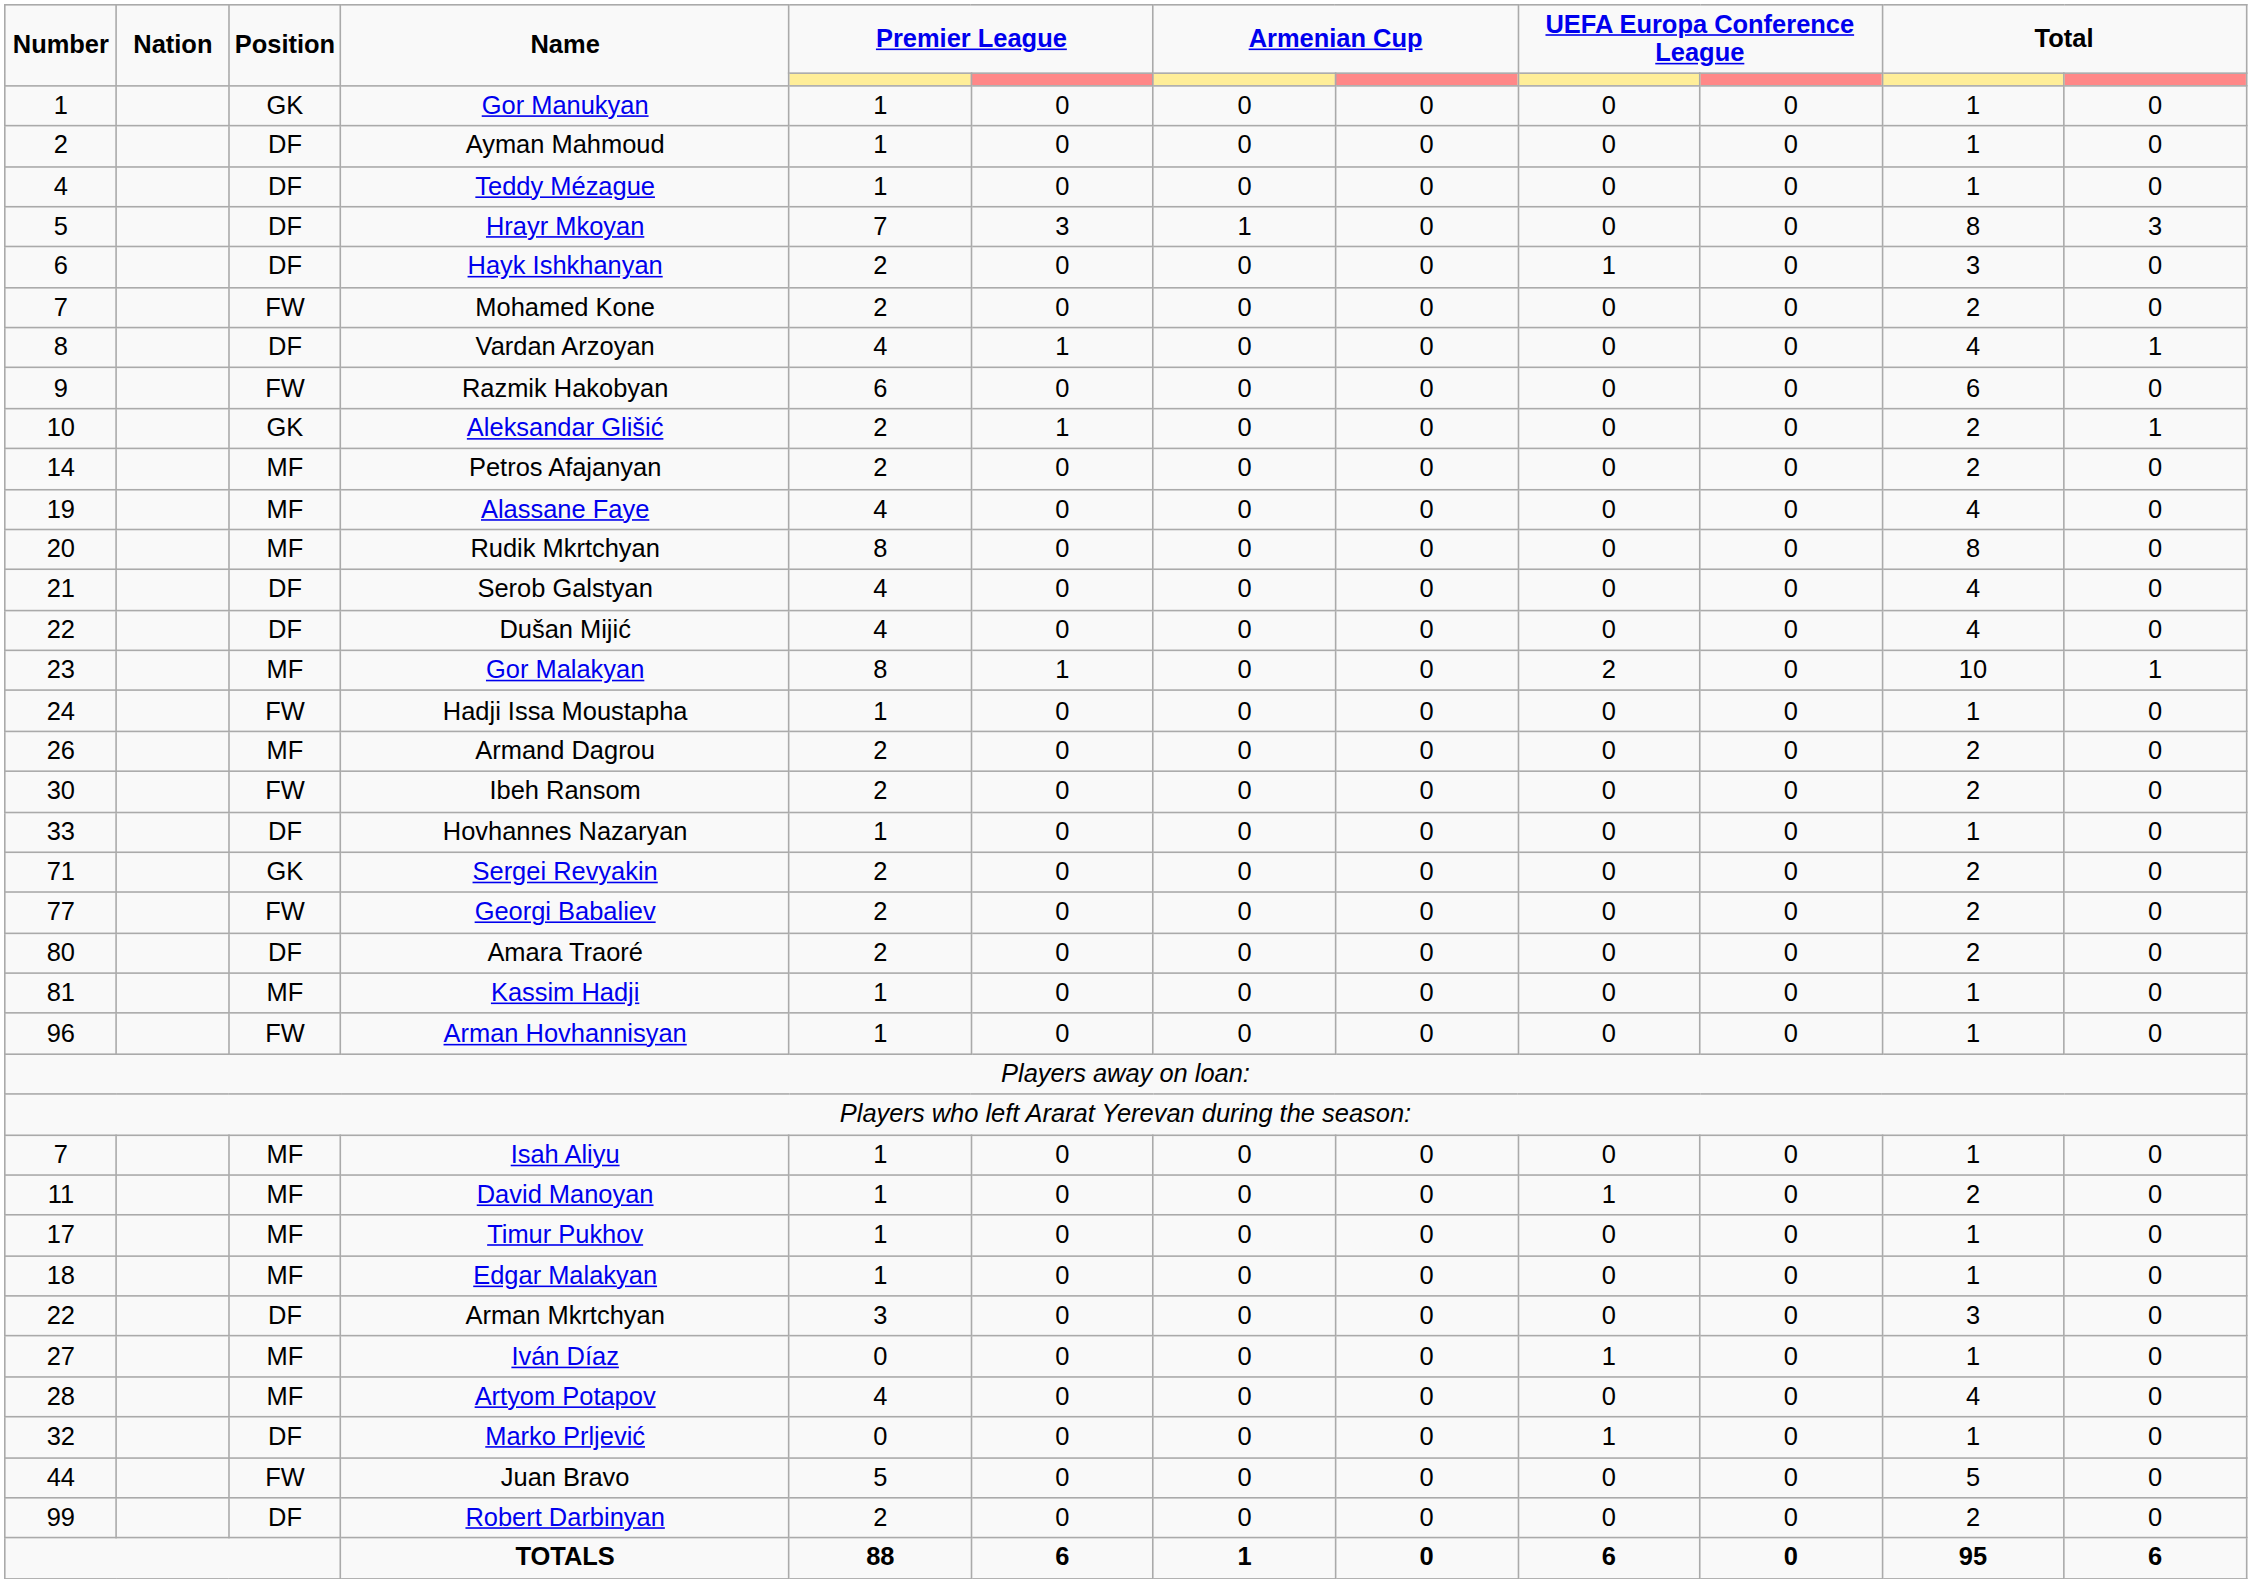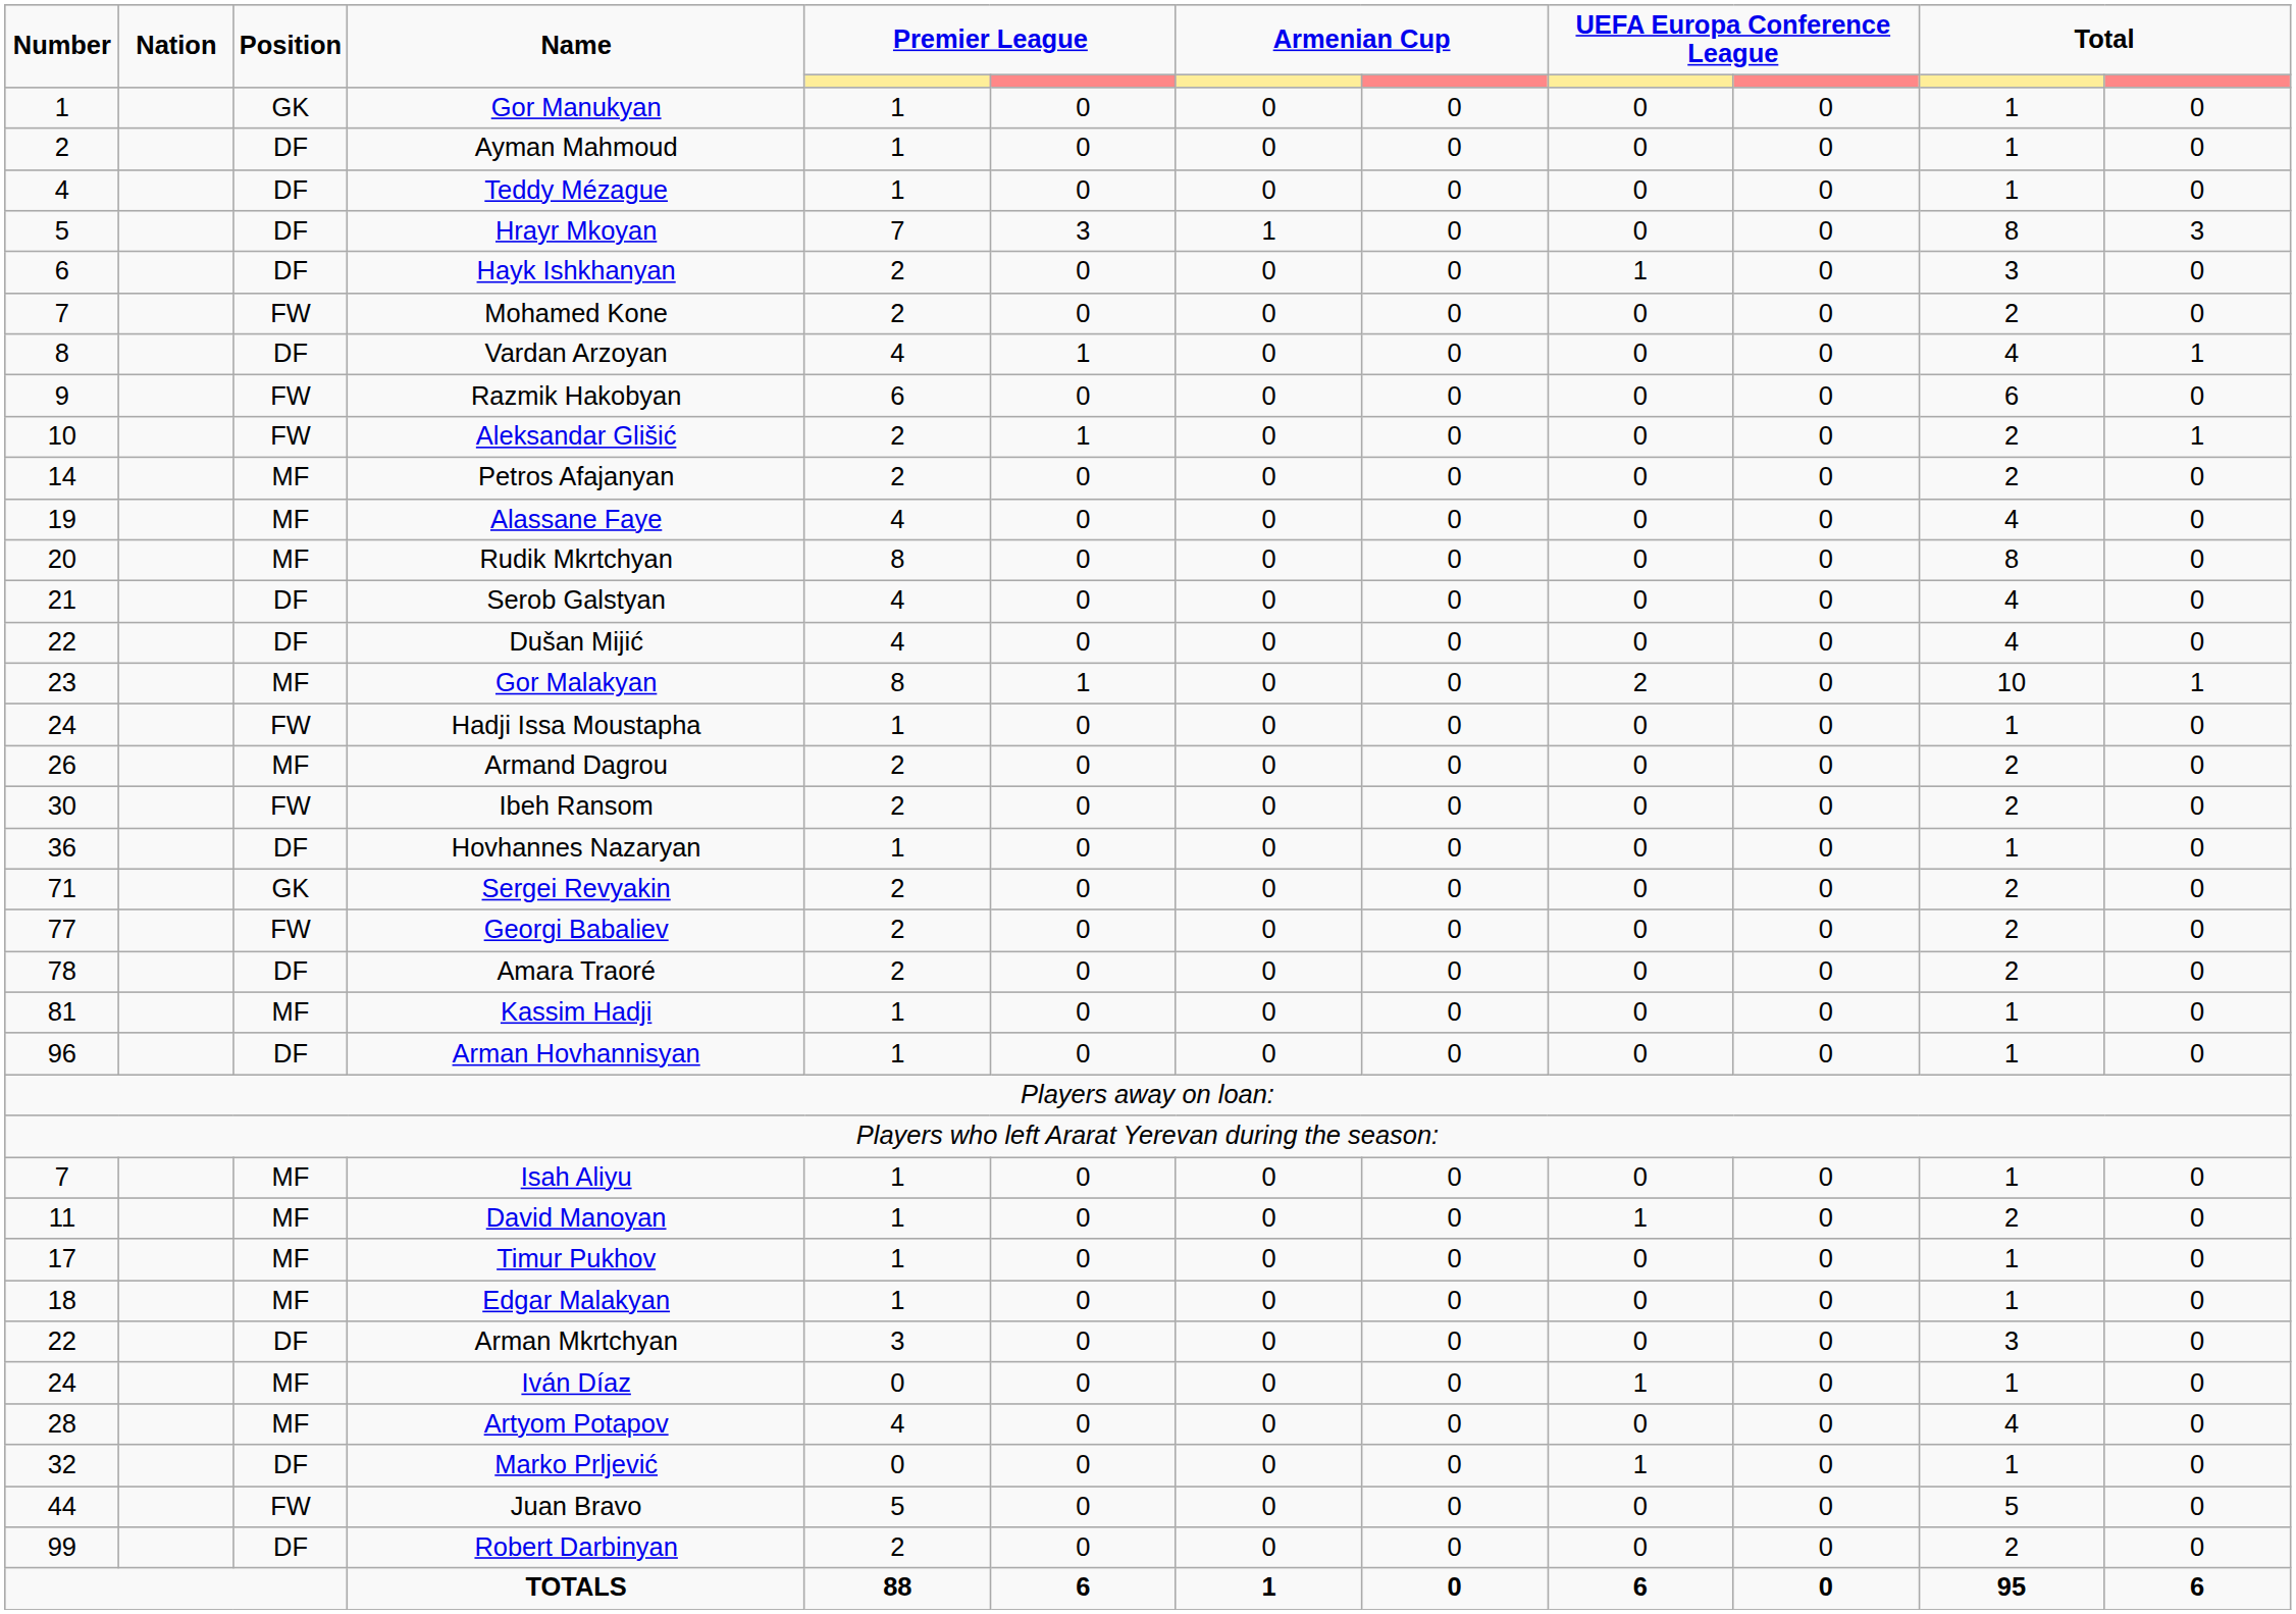Aleksandar Glišić | Position: GK -> FW
Hovhannes Nazaryan | Number: 33 -> 36
Amara Traoré | Number: 80 -> 78
Arman Hovhannisyan | Position: FW -> DF
Iván Díaz | Number: 27 -> 24
